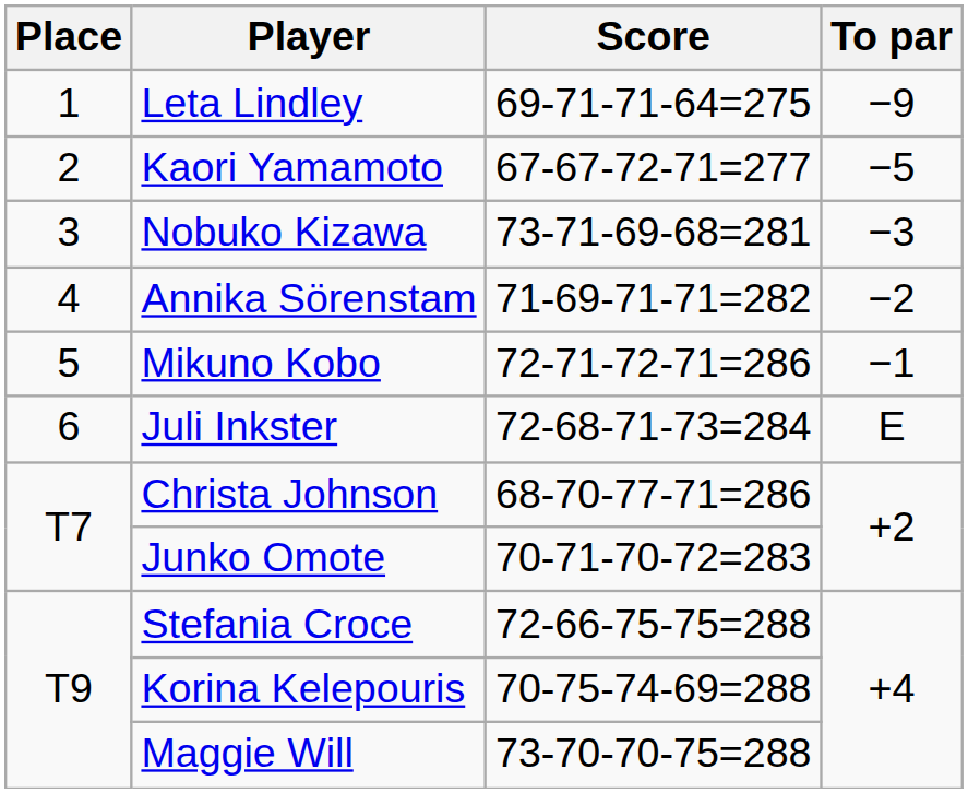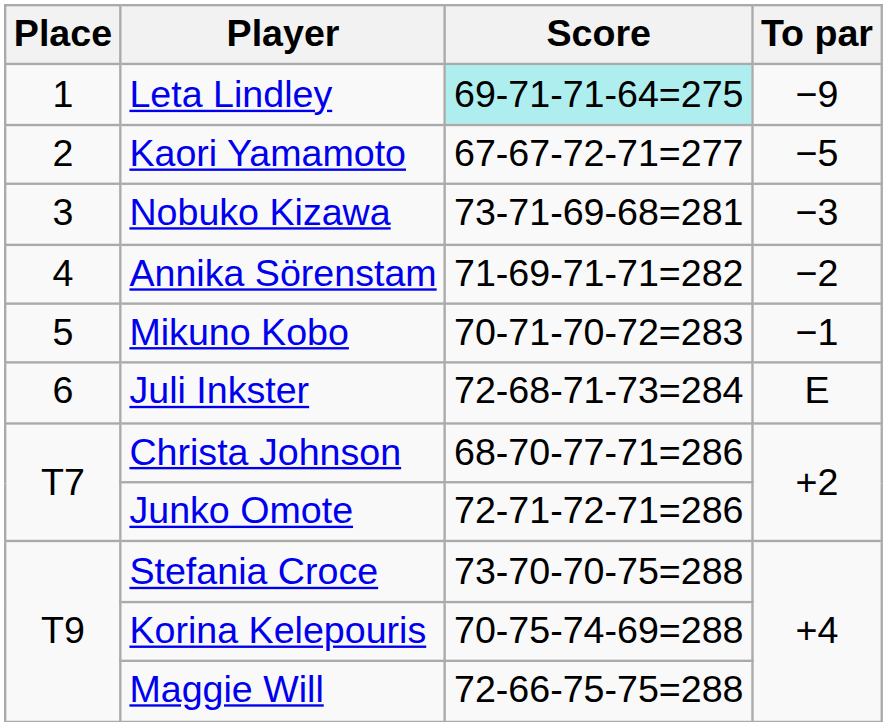Leta Lindley | Score: no background -> paleturquoise background
Mikuno Kobo | Score: 72-71-72-71=286 -> 70-71-70-72=283
Junko Omote | Score: 70-71-70-72=283 -> 72-71-72-71=286
Stefania Croce | Score: 72-66-75-75=288 -> 73-70-70-75=288
Maggie Will | Score: 73-70-70-75=288 -> 72-66-75-75=288
